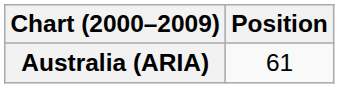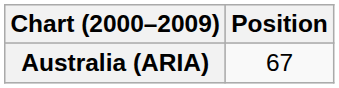Australia (ARIA) | Position: 61 -> 67
